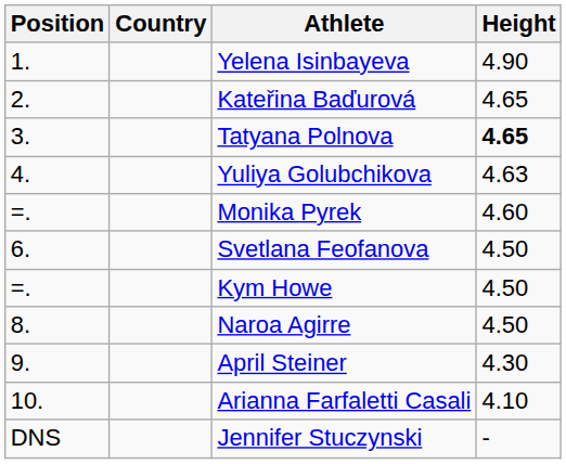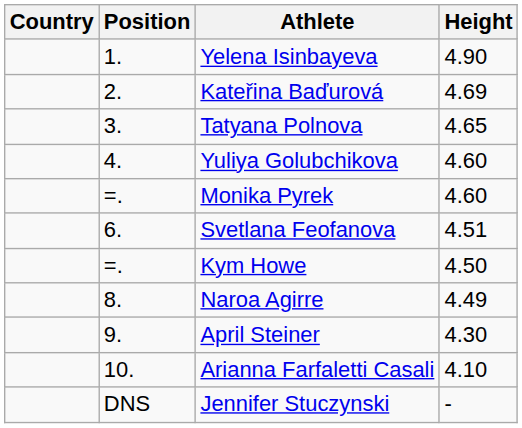columns swapped: Position <-> Country
Kateřina Baďurová | Height: 4.65 -> 4.69
Tatyana Polnova | Height: bold -> normal
Yuliya Golubchikova | Height: 4.63 -> 4.60
Svetlana Feofanova | Height: 4.50 -> 4.51
Naroa Agirre | Height: 4.50 -> 4.49
